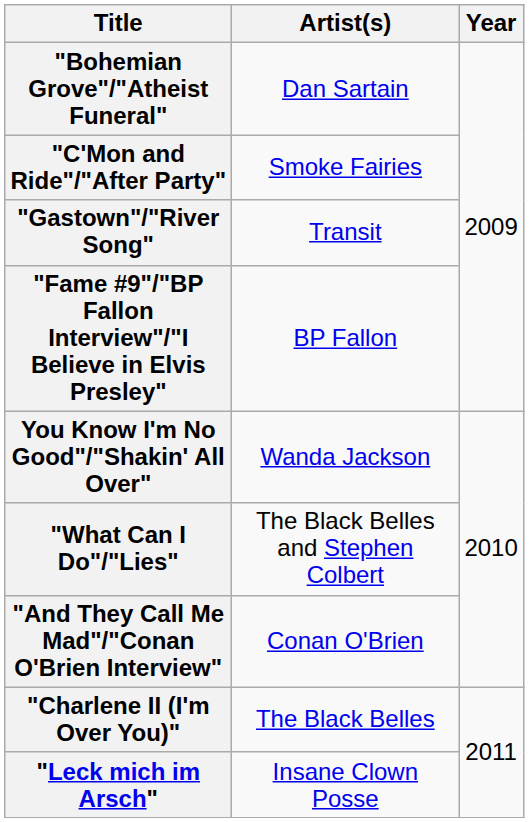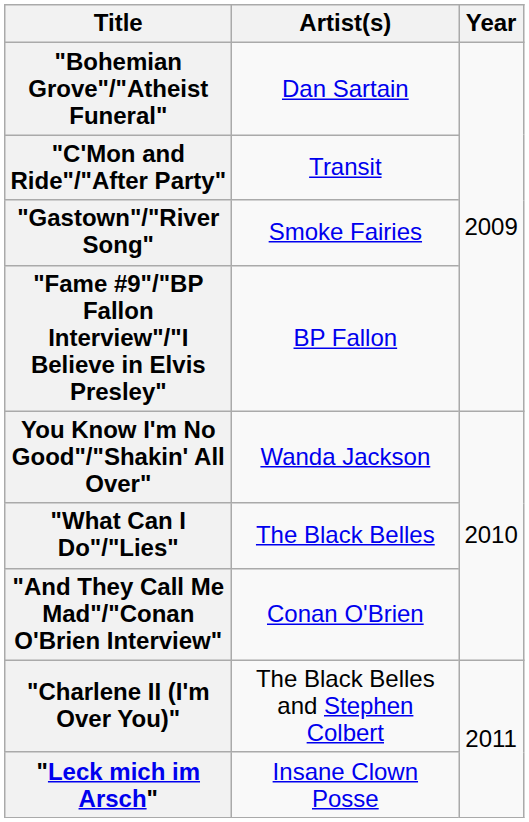"C'Mon and Ride"/"After Party" | Artist(s): Smoke Fairies -> Transit
"Gastown"/"River Song" | Artist(s): Transit -> Smoke Fairies
"What Can I Do"/"Lies" | Artist(s): The Black Belles and Stephen Colbert -> The Black Belles
"Charlene II (I'm Over You)" | Artist(s): The Black Belles -> The Black Belles and Stephen Colbert
